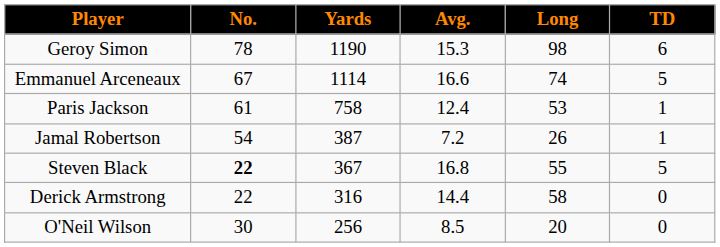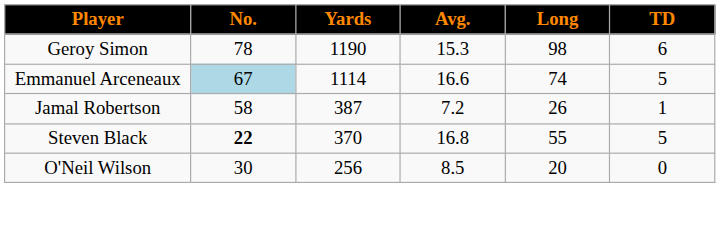Emmanuel Arceneaux | No.: no background -> lightblue background
- row: Paris Jackson | 61 | 758 | 12.4 | 53 | 1
Jamal Robertson | No.: 54 -> 58
Steven Black | Yards: 367 -> 370
- row: Derick Armstrong | 22 | 316 | 14.4 | 58 | 0
